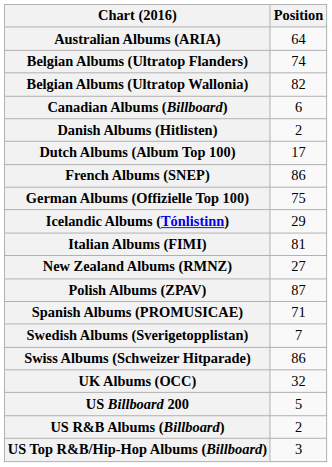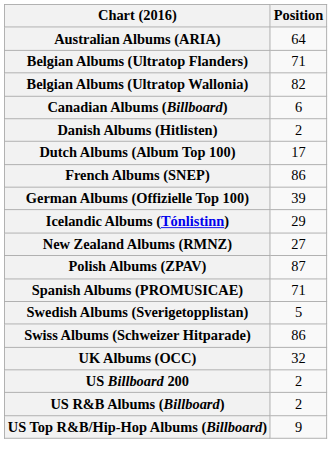Belgian Albums (Ultratop Flanders) | Position: 74 -> 71
German Albums (Offizielle Top 100) | Position: 75 -> 39
- row: Italian Albums (FIMI) | 81
Swedish Albums (Sverigetopplistan) | Position: 7 -> 5
US Billboard 200 | Position: 5 -> 2
US Top R&B/Hip-Hop Albums (Billboard) | Position: 3 -> 9
